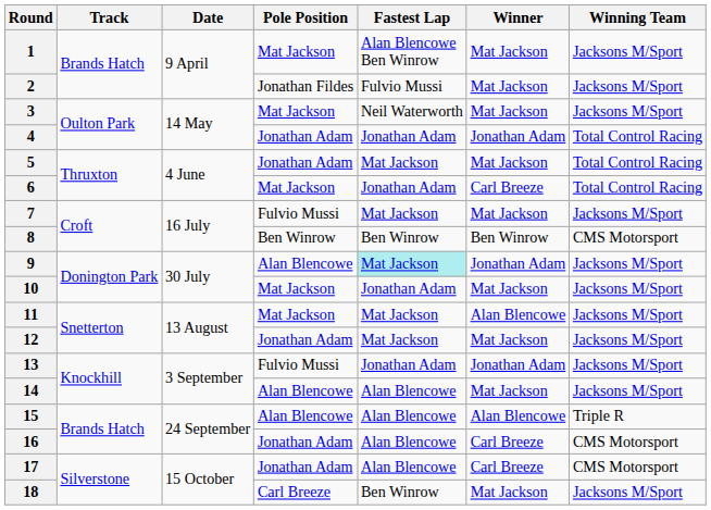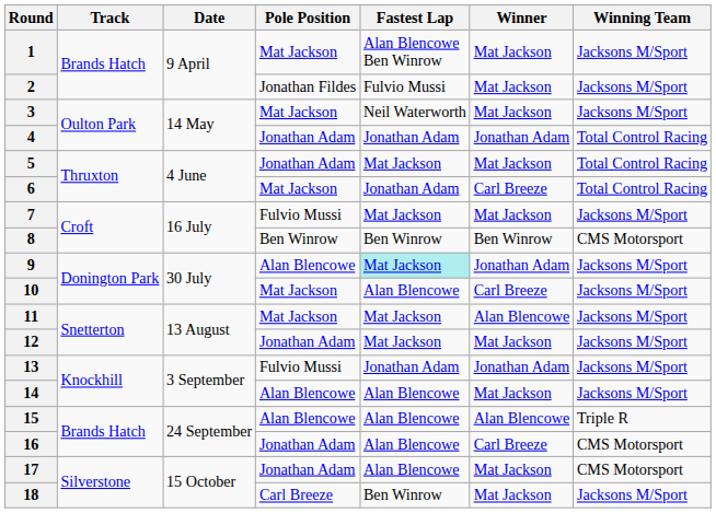10 | Fastest Lap: Jonathan Adam -> Alan Blencowe
10 | Winner: Mat Jackson -> Carl Breeze
17 | Winner: Carl Breeze -> Mat Jackson
